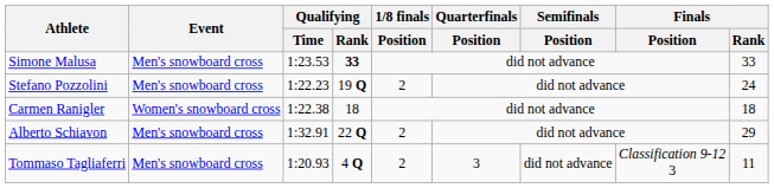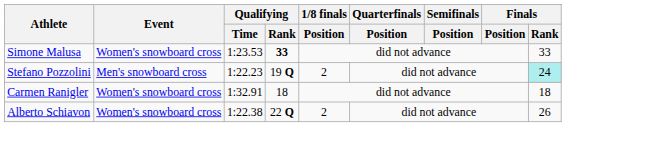Simone Malusa | Event: Men's snowboard cross -> Women's snowboard cross
Stefano Pozzolini | Finals / Rank: no background -> paleturquoise background
Carmen Ranigler | Qualifying / Time: 1:22.38 -> 1:32.91
Alberto Schiavon | Event: Men's snowboard cross -> Women's snowboard cross
Alberto Schiavon | Qualifying / Time: 1:32.91 -> 1:22.38
Alberto Schiavon | Finals / Rank: 29 -> 26
- row: Tommaso Tagliaferri | Men's snowboard cross | 1:20.93 | 4 Q | 2 | 3 | did not advance | Classification 9-12 3 | 11
